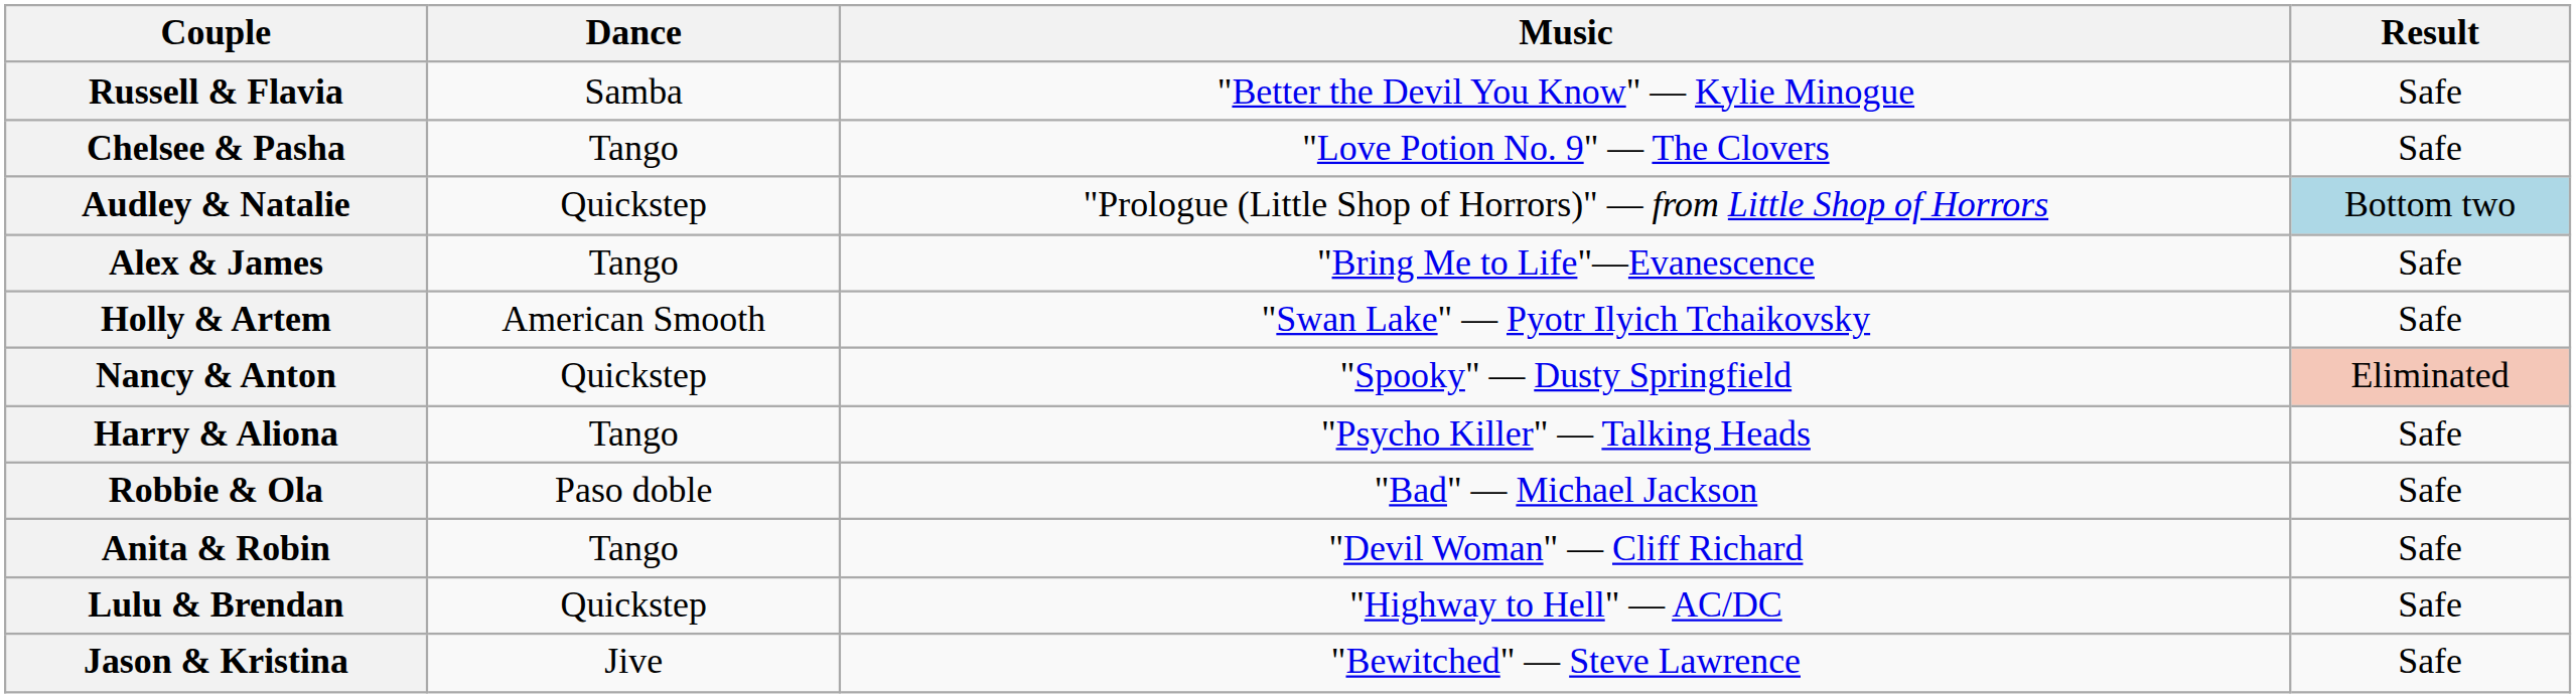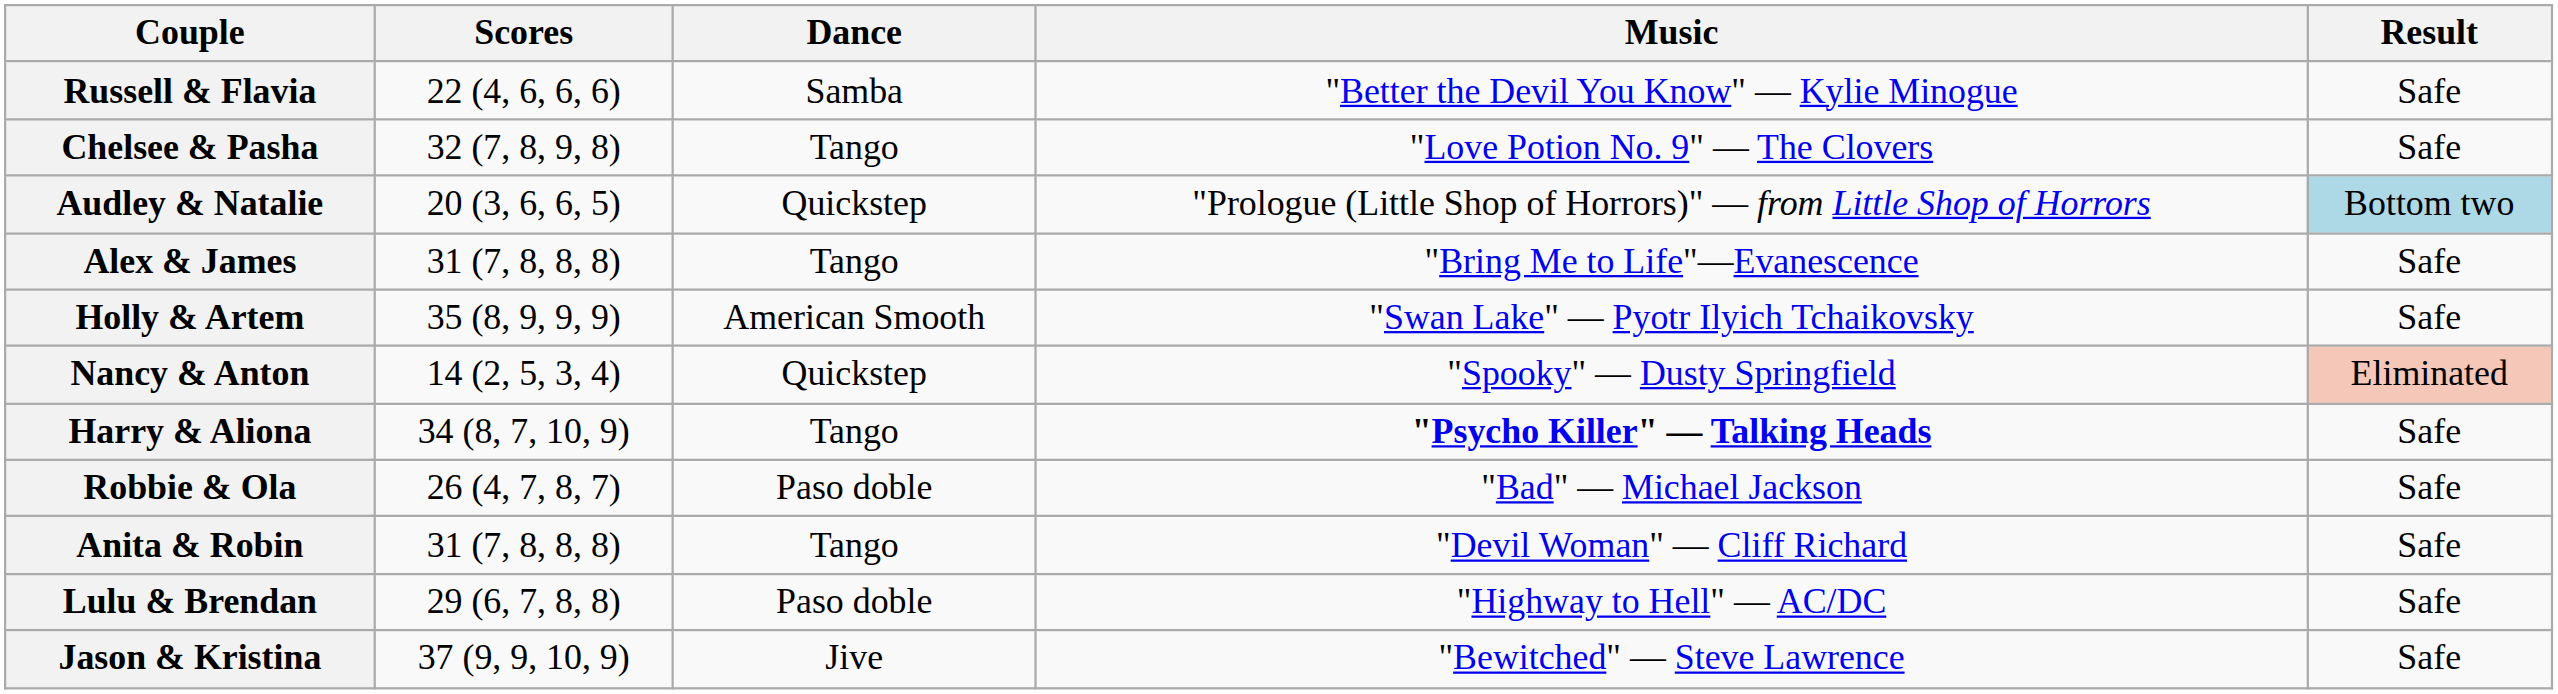+ column: Scores | 22 (4, 6, 6, 6) | 32 (7, 8, 9, 8) | 20 (3, 6, 6, 5) | 31 (7, 8, 8, 8) | 35 (8, 9, 9, 9) | 14 (2, 5, 3, 4) | 34 (8, 7, 10, 9) | 26 (4, 7, 8, 7) | 31 (7, 8, 8, 8) | 29 (6, 7, 8, 8) | 37 (9, 9, 10, 9)
Harry & Aliona | Music: normal -> bold
Lulu & Brendan | Dance: Quickstep -> Paso doble
